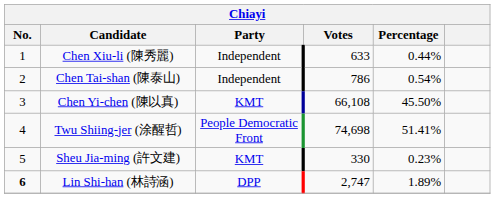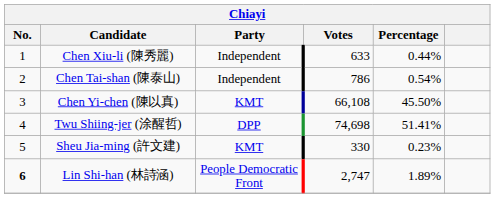Twu Shiing-jer (涂醒哲) | Party: People Democratic Front -> DPP
Lin Shi-han (林詩涵) | Party: DPP -> People Democratic Front
